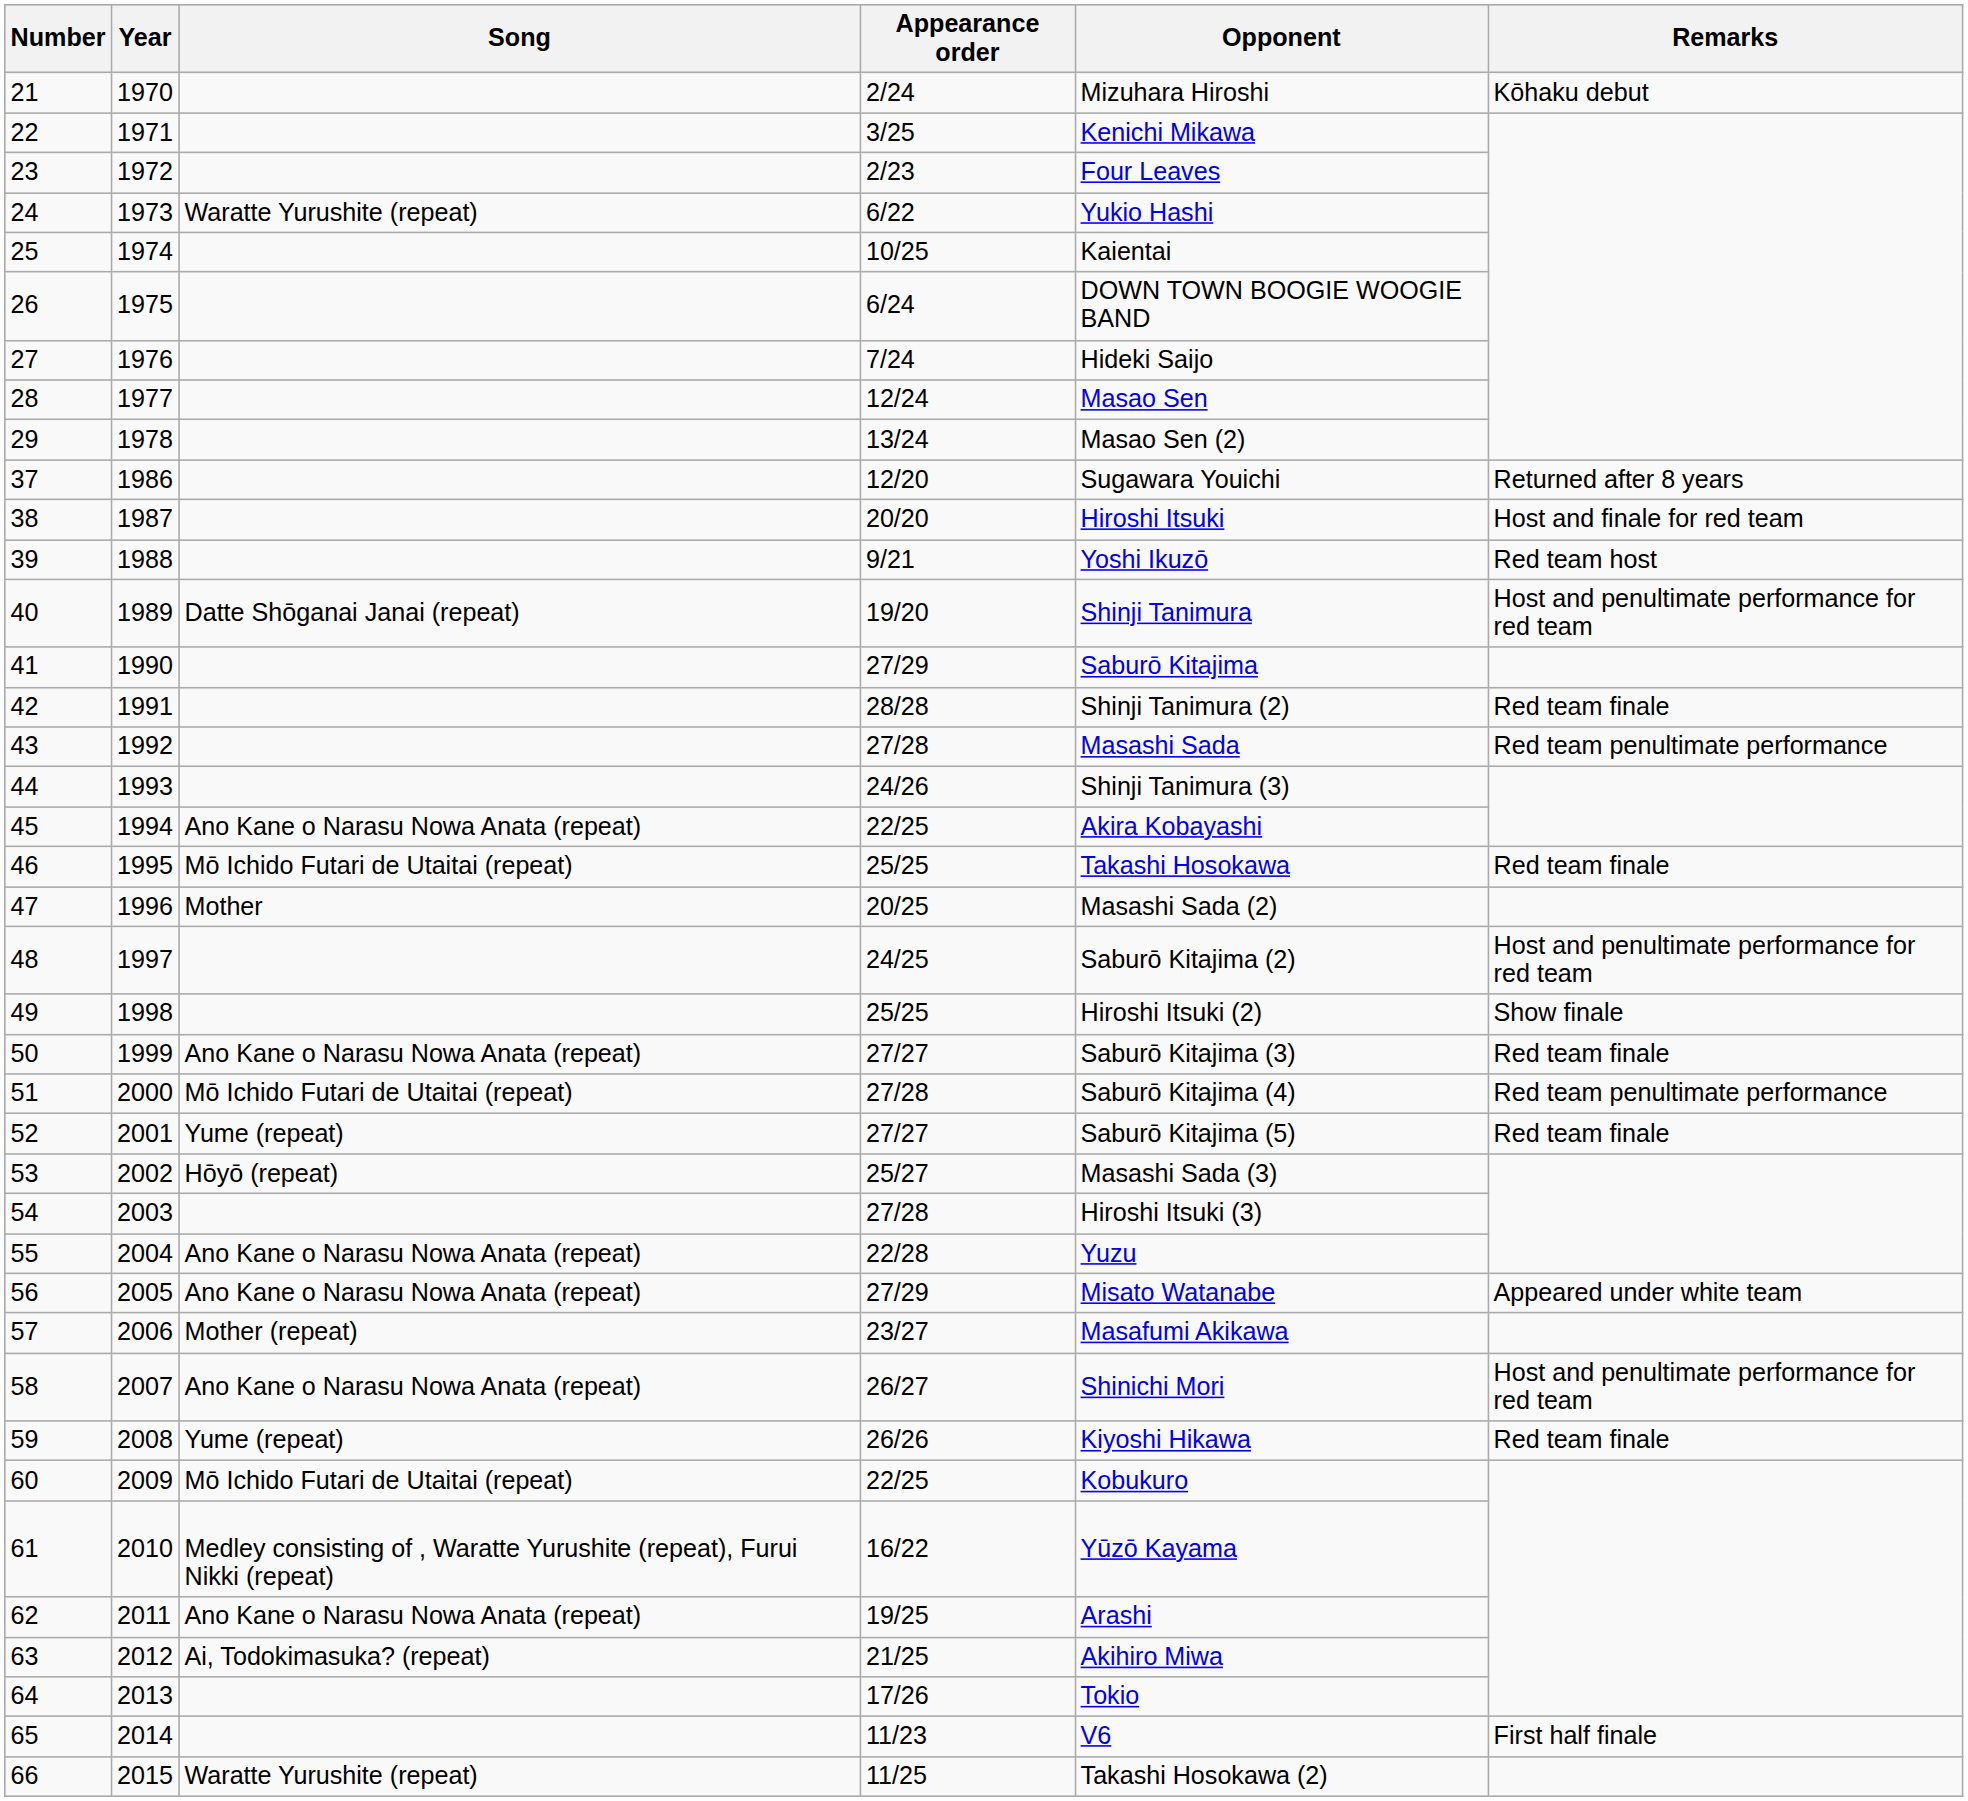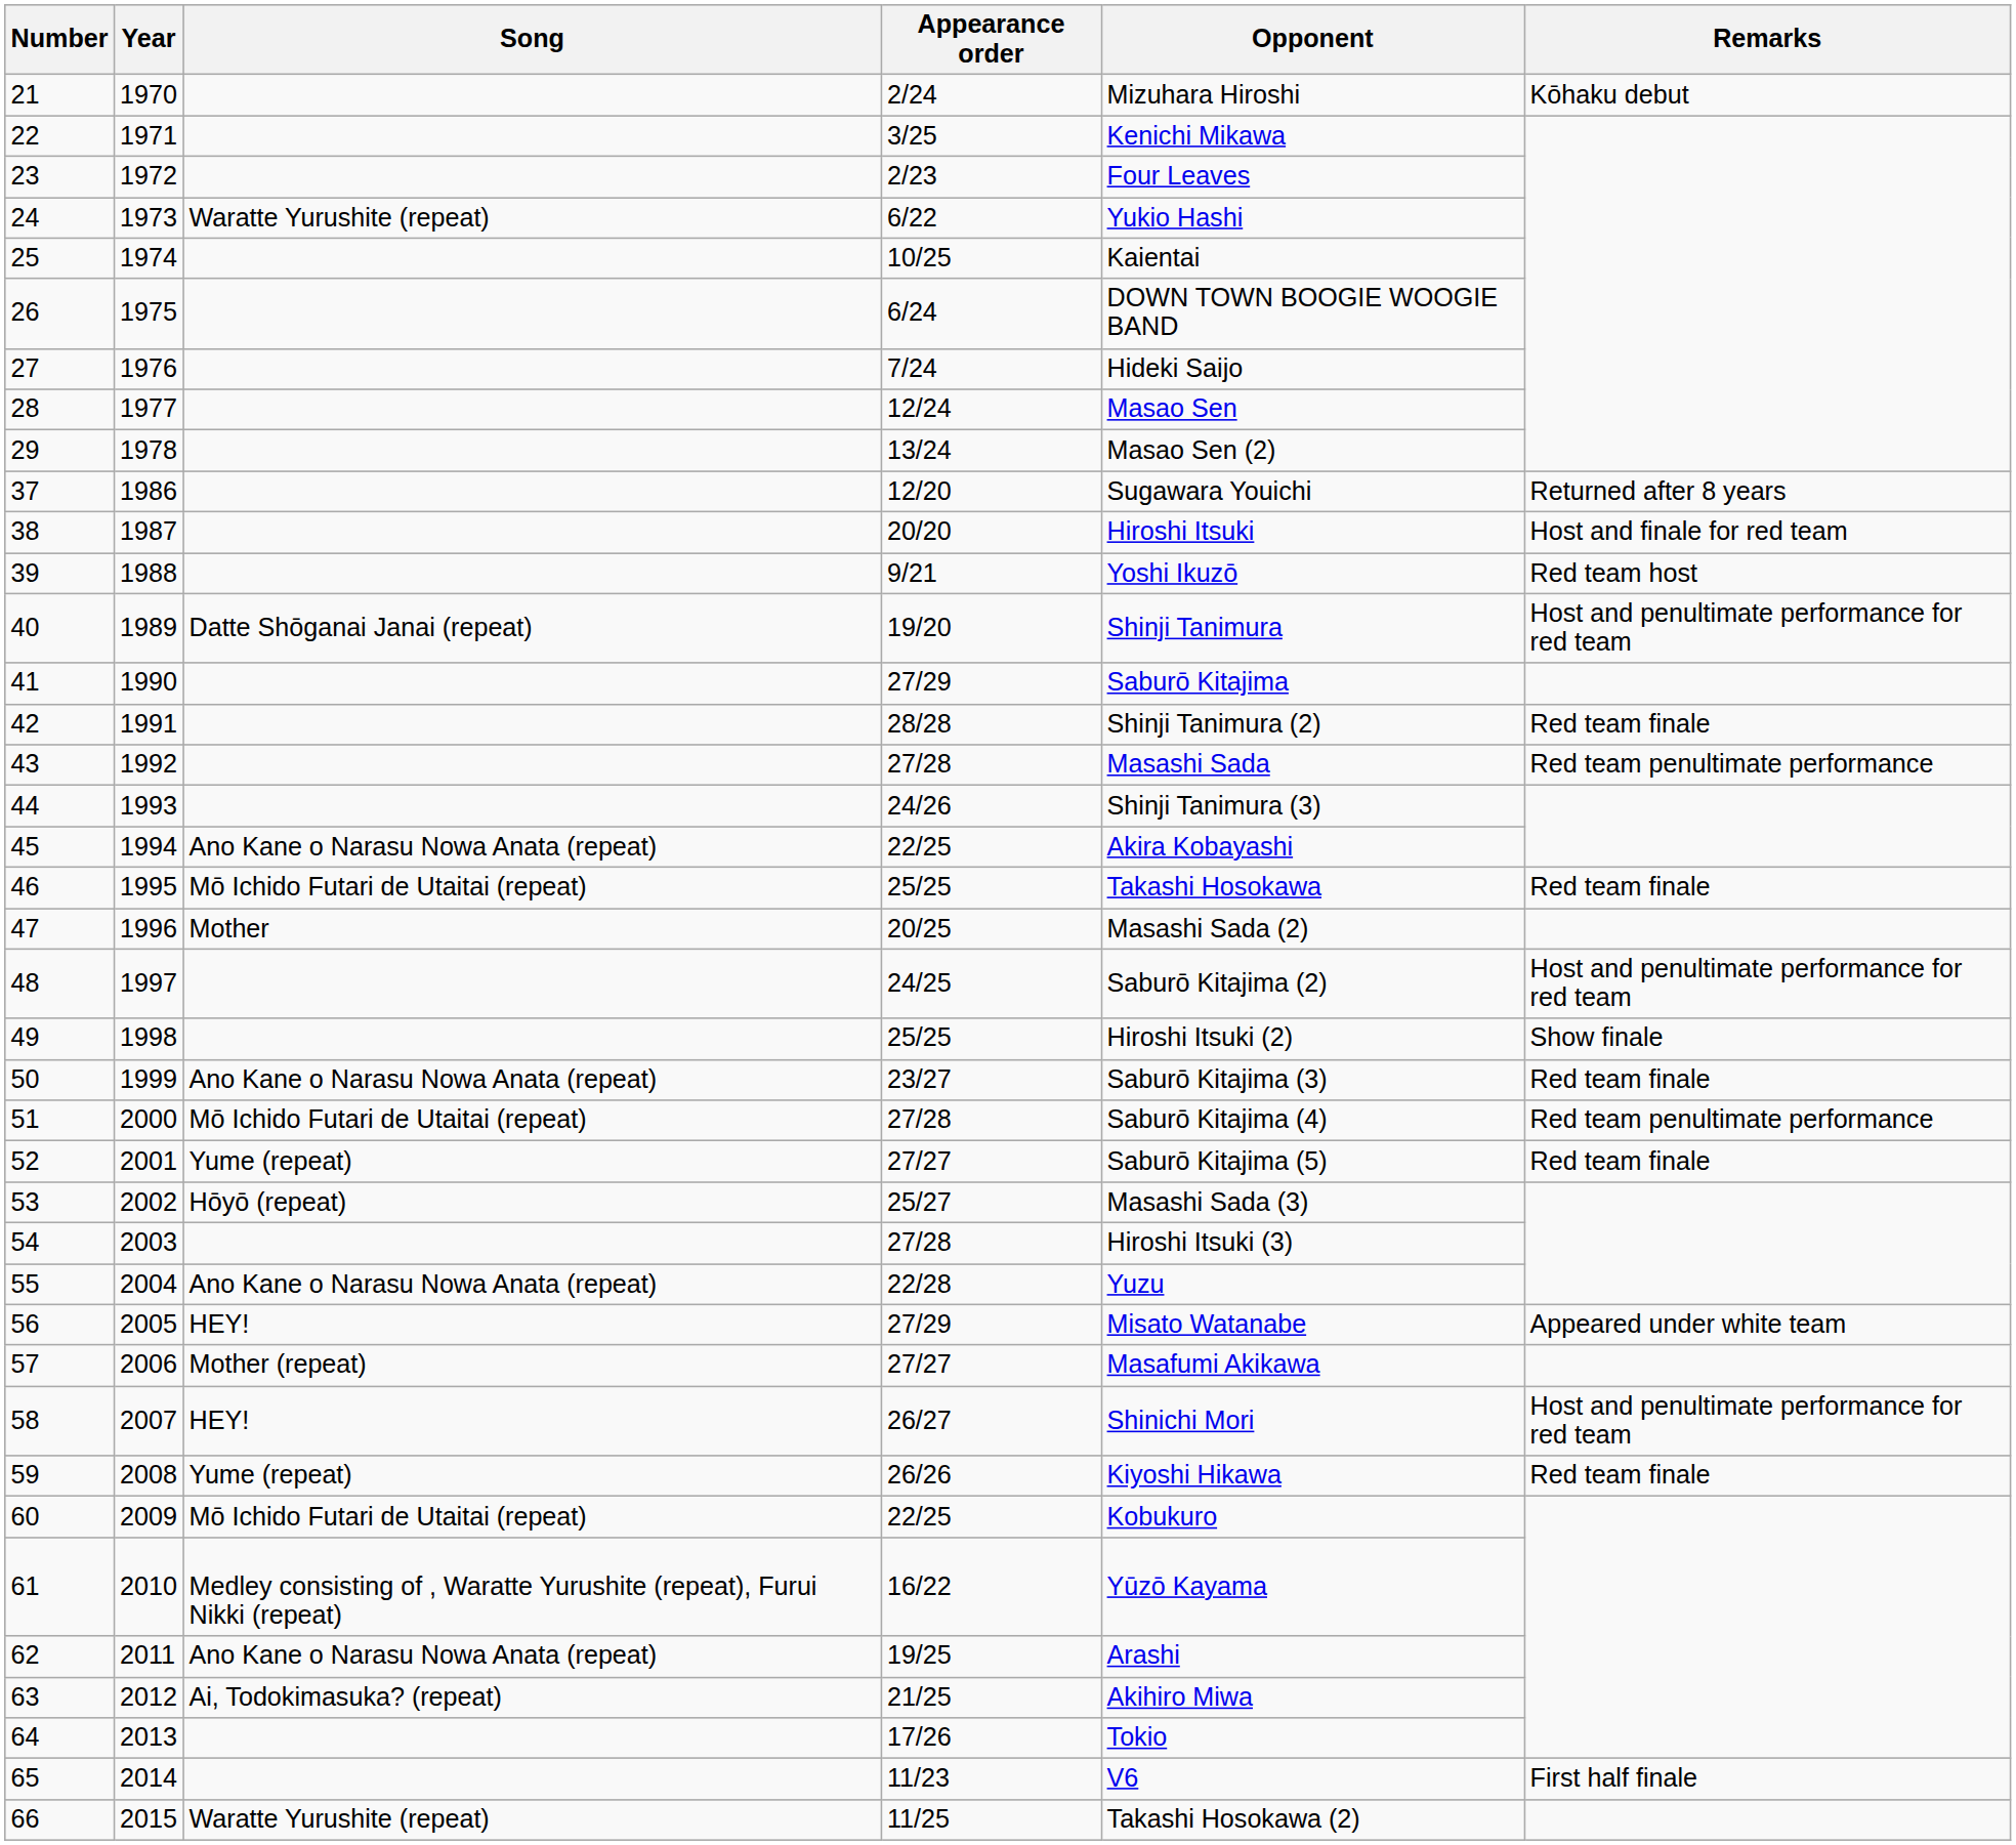50 | Appearance order: 27/27 -> 23/27
56 | Song: Ano Kane o Narasu Nowa Anata (repeat) -> HEY!
57 | Appearance order: 23/27 -> 27/27
58 | Song: Ano Kane o Narasu Nowa Anata (repeat) -> HEY!
